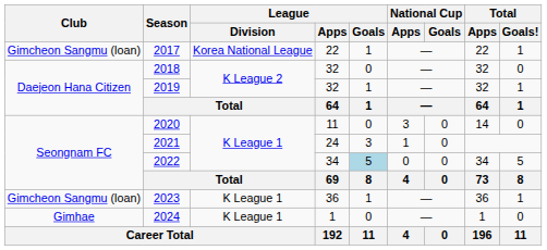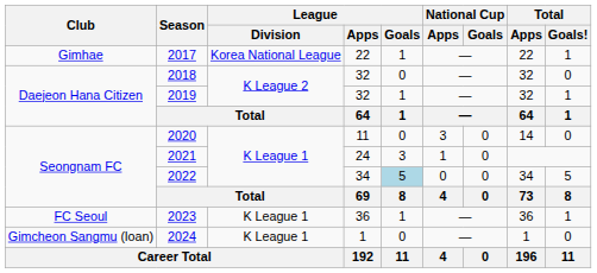2017 | Club: Gimcheon Sangmu (loan) -> Gimhae
2023 | Club: Gimcheon Sangmu (loan) -> FC Seoul
2024 | Club: Gimhae -> Gimcheon Sangmu (loan)
